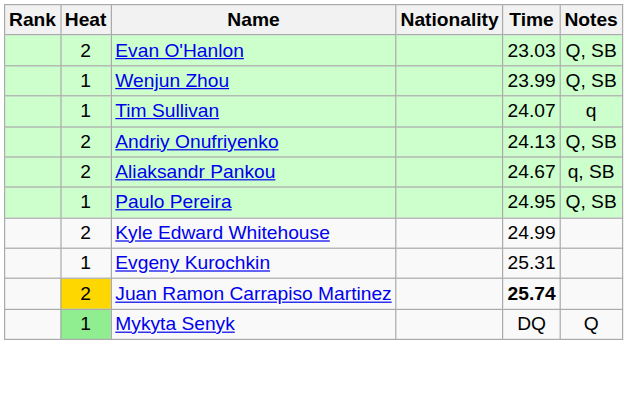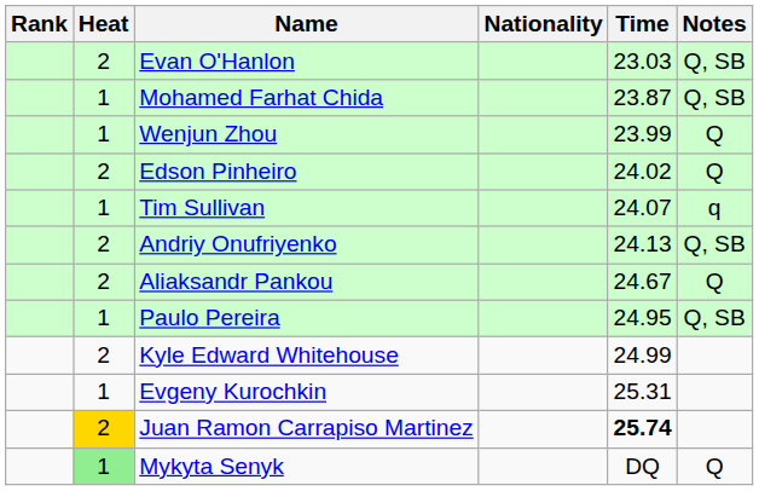+ row: 1 | Mohamed Farhat Chida | 23.87 | Q, SB
Wenjun Zhou | Notes: Q, SB -> Q
+ row: 2 | Edson Pinheiro | 24.02 | Q
Aliaksandr Pankou | Notes: q, SB -> Q
